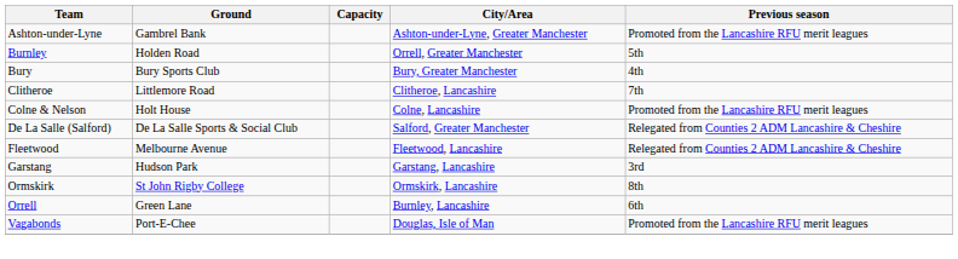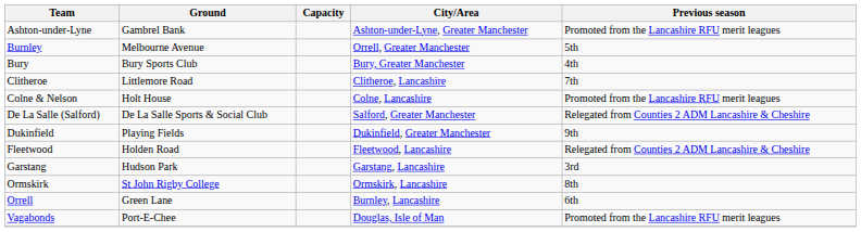Burnley | Ground: Holden Road -> Melbourne Avenue
+ row: Dukinfield | Playing Fields | Dukinfield, Greater Manchester | 9th
Fleetwood | Ground: Melbourne Avenue -> Holden Road
